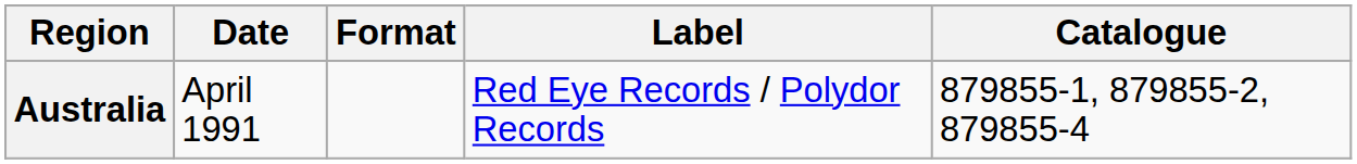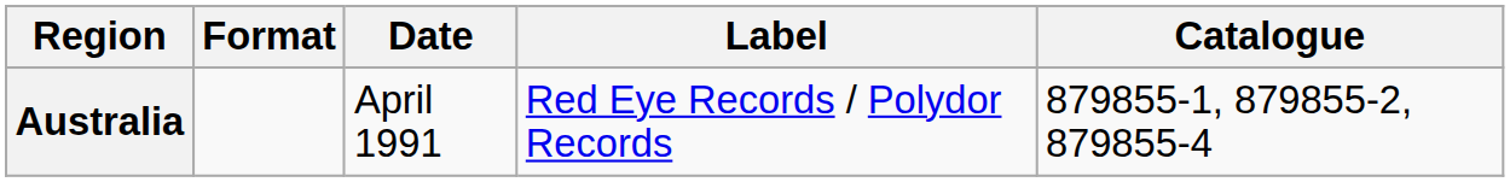columns swapped: Date <-> Format
